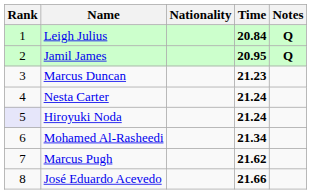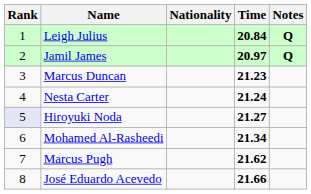Jamil James | Time: 20.95 -> 20.97
Hiroyuki Noda | Time: 21.24 -> 21.27
